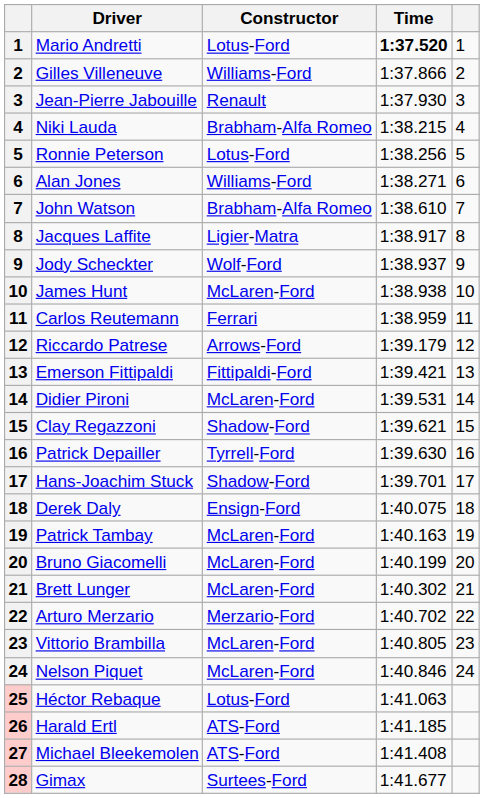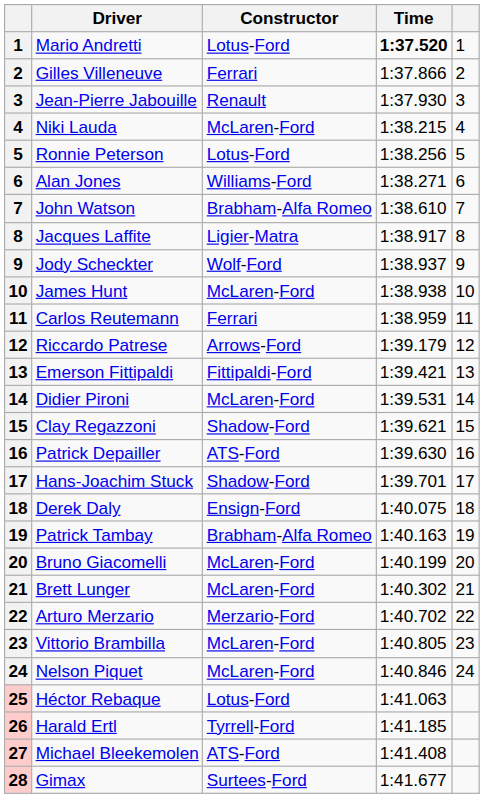Gilles Villeneuve | Constructor: Williams-Ford -> Ferrari
Niki Lauda | Constructor: Brabham-Alfa Romeo -> McLaren-Ford
Patrick Depailler | Constructor: Tyrrell-Ford -> ATS-Ford
Patrick Tambay | Constructor: McLaren-Ford -> Brabham-Alfa Romeo
Harald Ertl | Constructor: ATS-Ford -> Tyrrell-Ford
